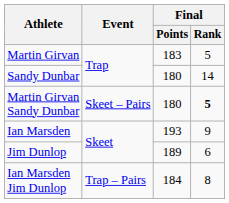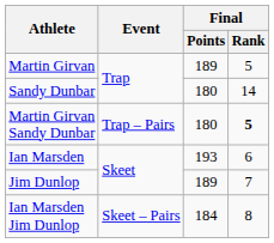Martin Girvan | Final / Points: 183 -> 189
Martin Girvan Sandy Dunbar | Event: Skeet – Pairs -> Trap – Pairs
Ian Marsden | Final / Rank: 9 -> 6
Jim Dunlop | Final / Rank: 6 -> 7
Ian Marsden Jim Dunlop | Event: Trap – Pairs -> Skeet – Pairs
